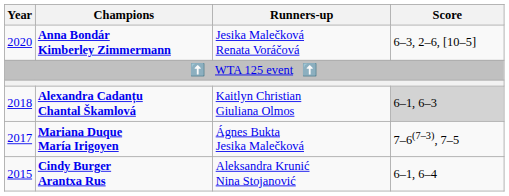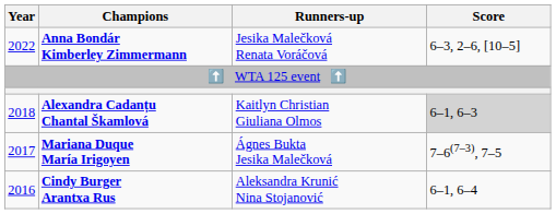Anna Bondár Kimberley Zimmermann | Year: 2020 -> 2022
Cindy Burger Arantxa Rus | Year: 2015 -> 2016
